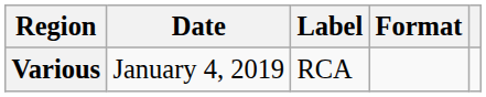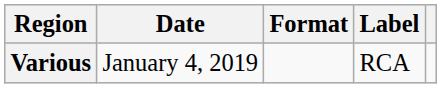columns swapped: Format <-> Label
